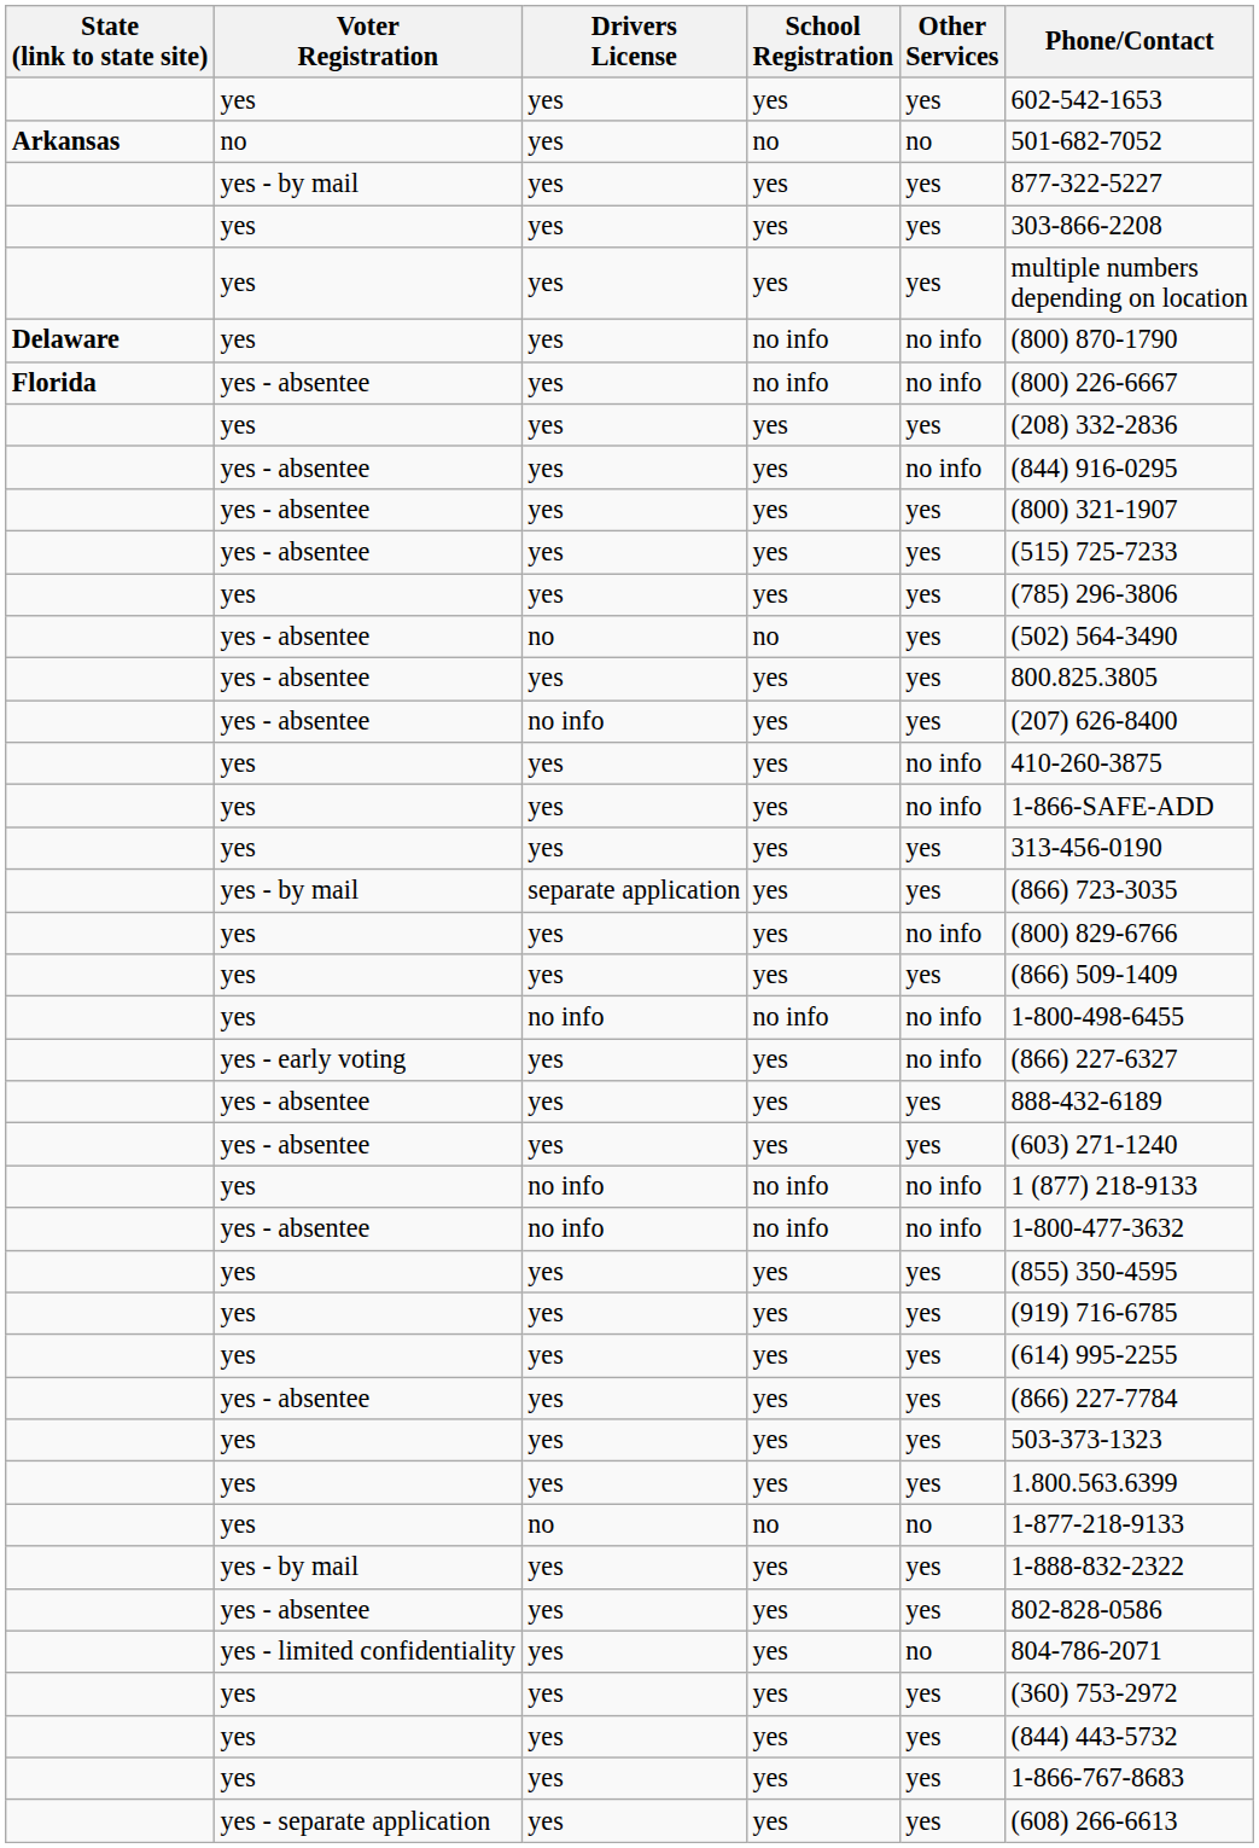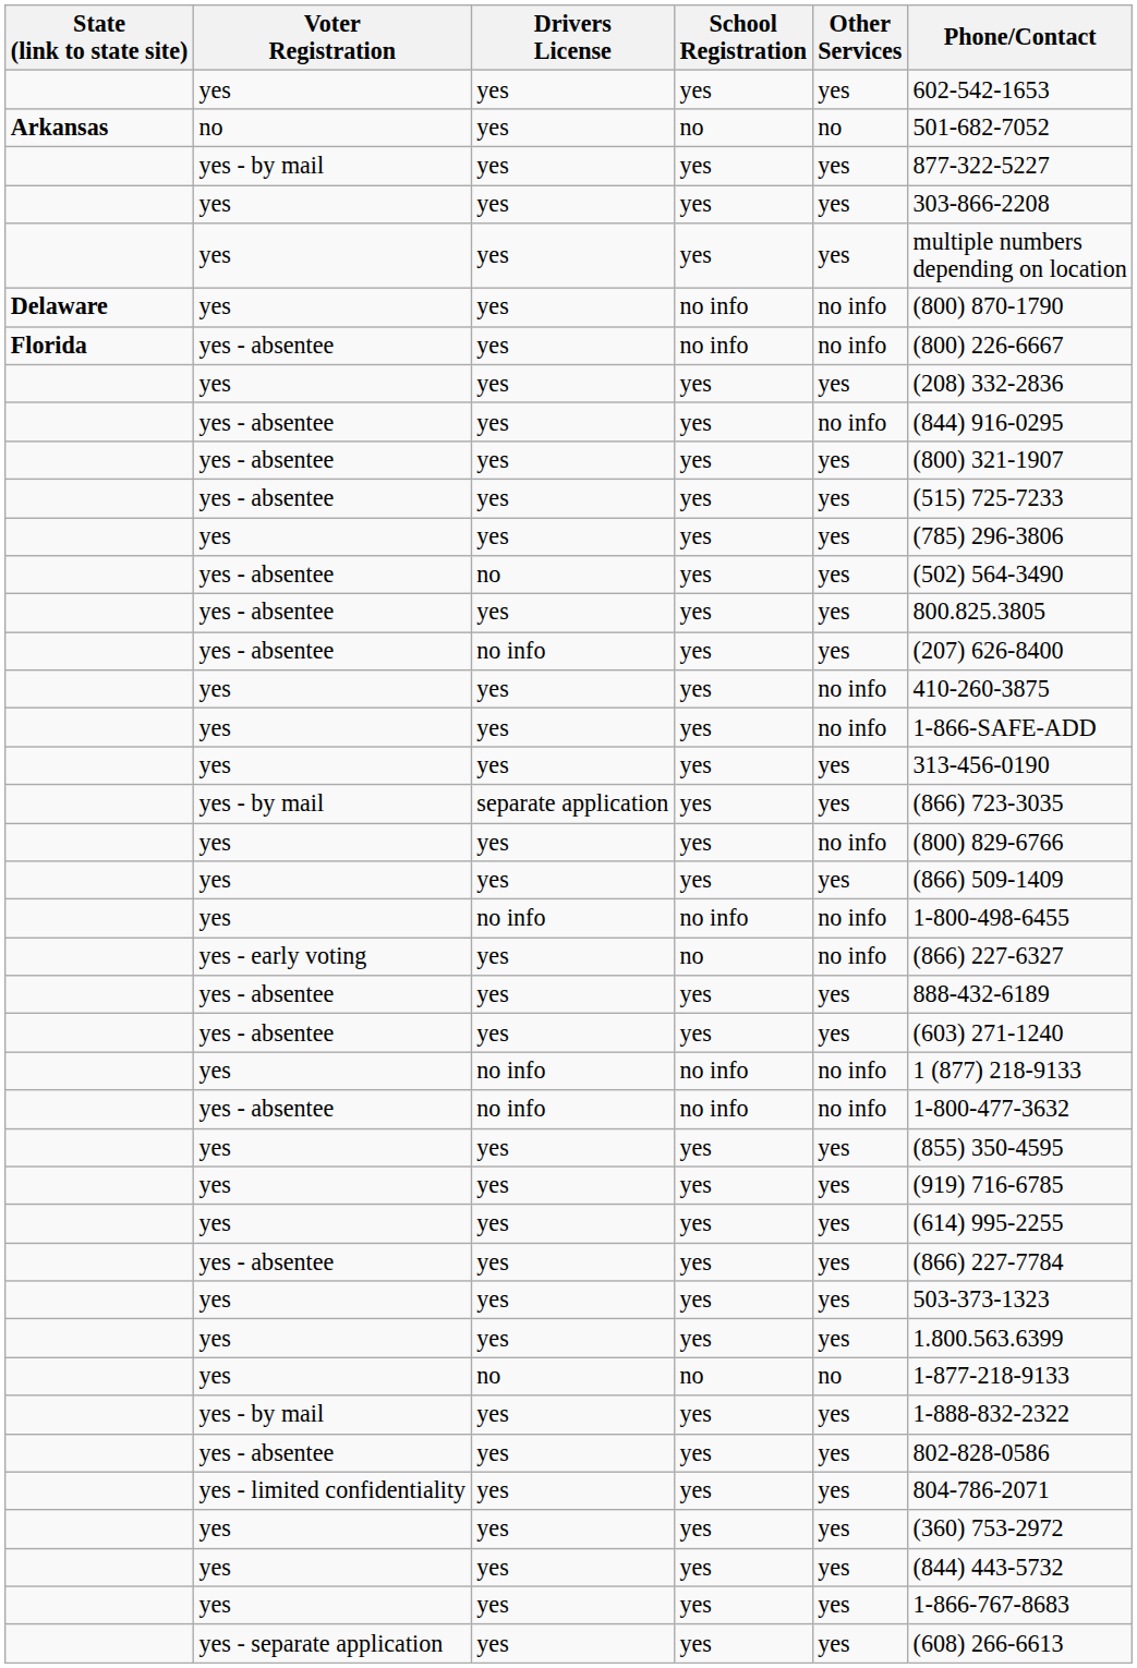yes - absentee / no | School Registration: no -> yes
yes - early voting | School Registration: yes -> no
yes - limited confidentiality | Other Services: no -> yes
